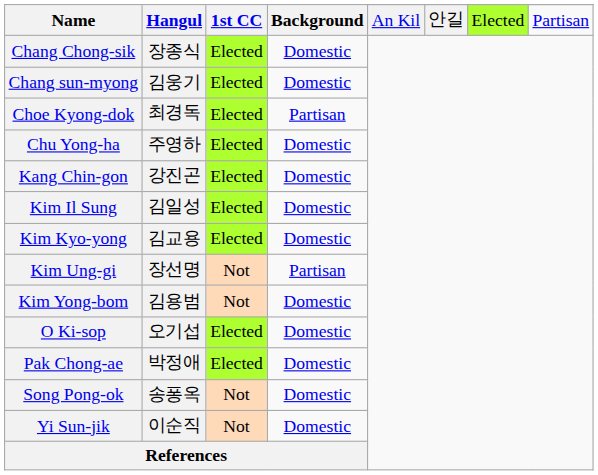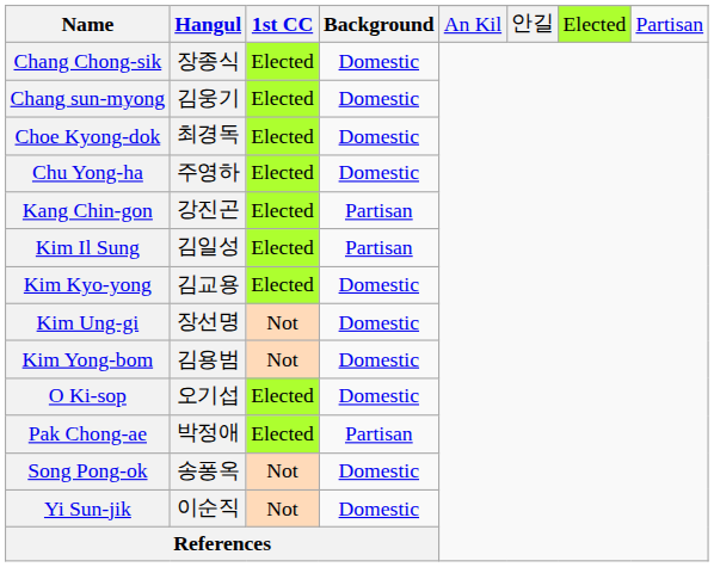Choe Kyong-dok | Background: Partisan -> Domestic
Kang Chin-gon | Background: Domestic -> Partisan
Kim Il Sung | Background: Domestic -> Partisan
Kim Ung-gi | Background: Partisan -> Domestic
Pak Chong-ae | Background: Domestic -> Partisan
